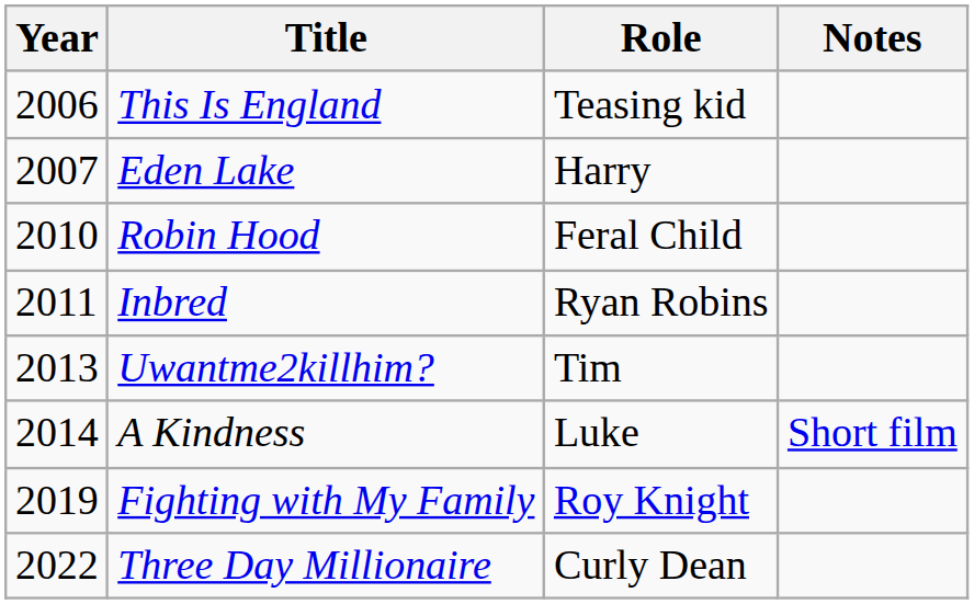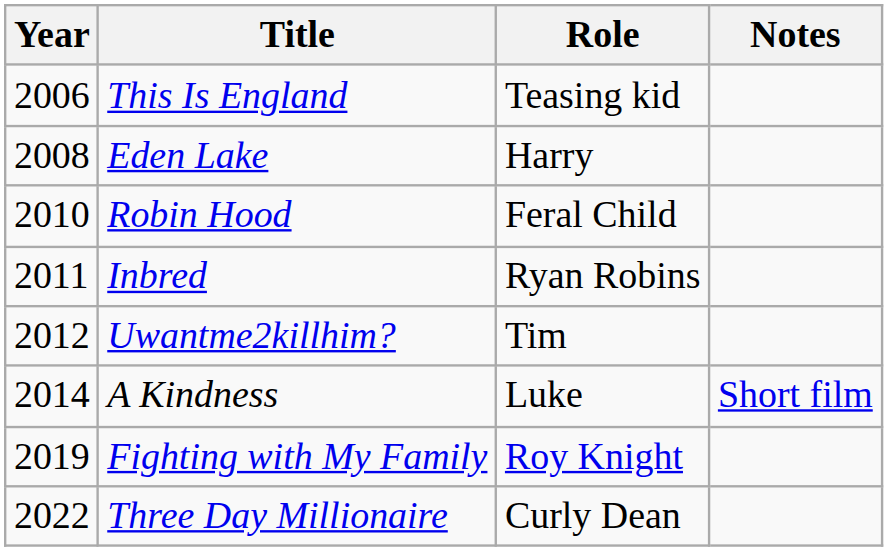Eden Lake | Year: 2007 -> 2008
Uwantme2killhim? | Year: 2013 -> 2012
